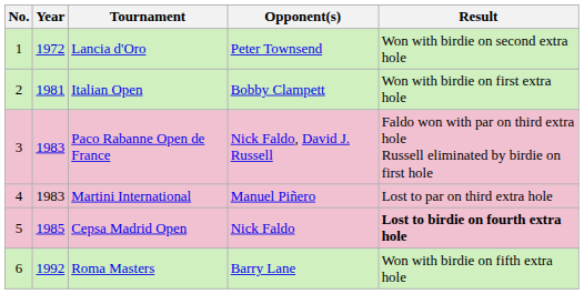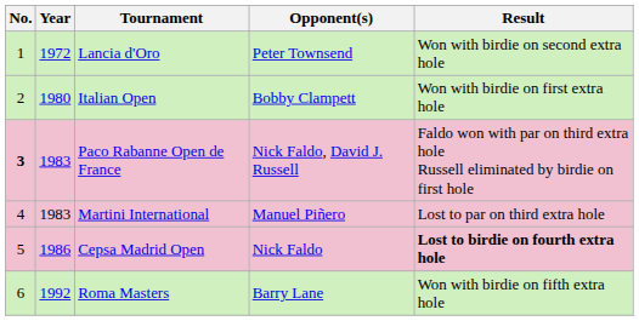Italian Open | Year: 1981 -> 1980
Paco Rabanne Open de France | No.: normal -> bold
Cepsa Madrid Open | Year: 1985 -> 1986
